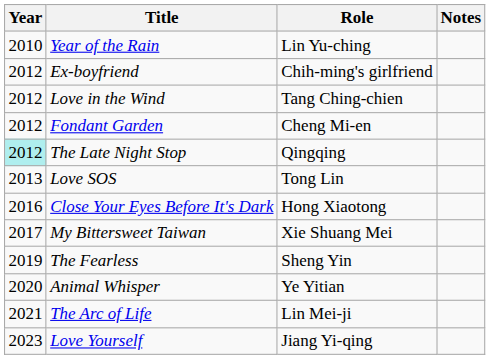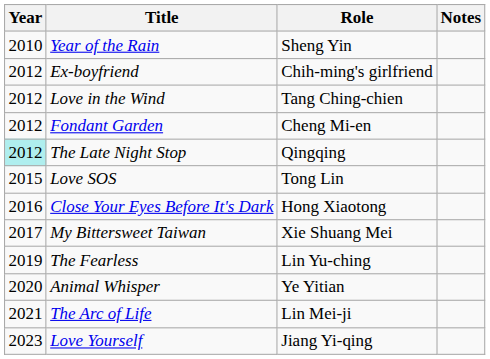Year of the Rain | Role: Lin Yu-ching -> Sheng Yin
Love SOS | Year: 2013 -> 2015
The Fearless | Role: Sheng Yin -> Lin Yu-ching
